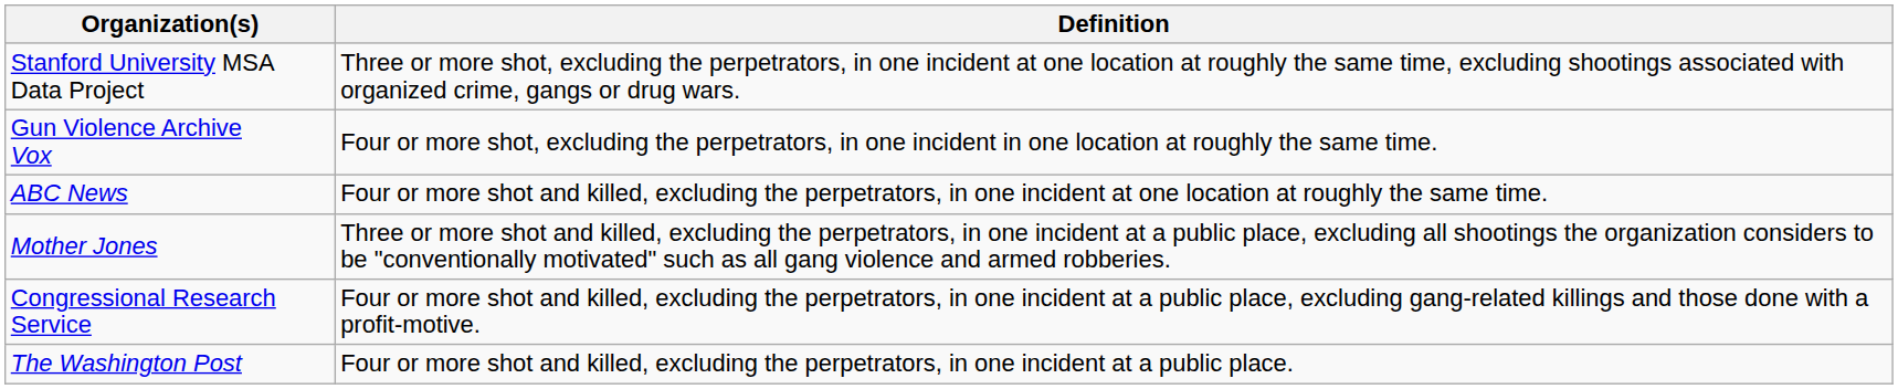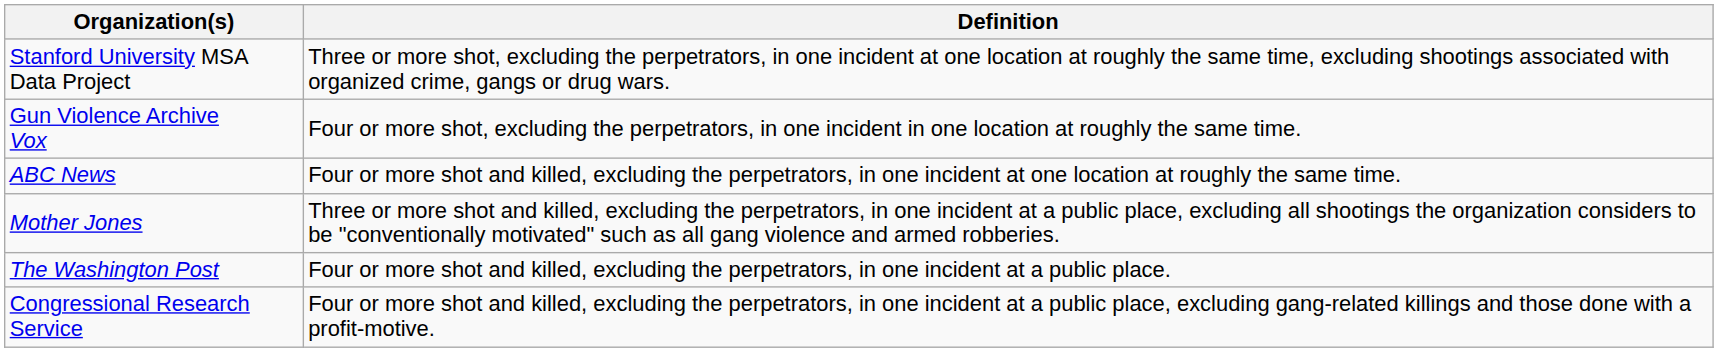rows swapped: The Washington Post <-> Congressional Research Service
